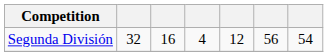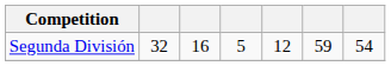Segunda División | column 4: 4 -> 5
Segunda División | column 6: 56 -> 59
